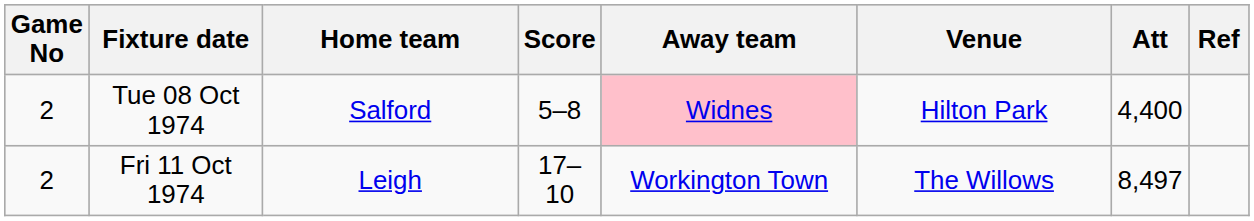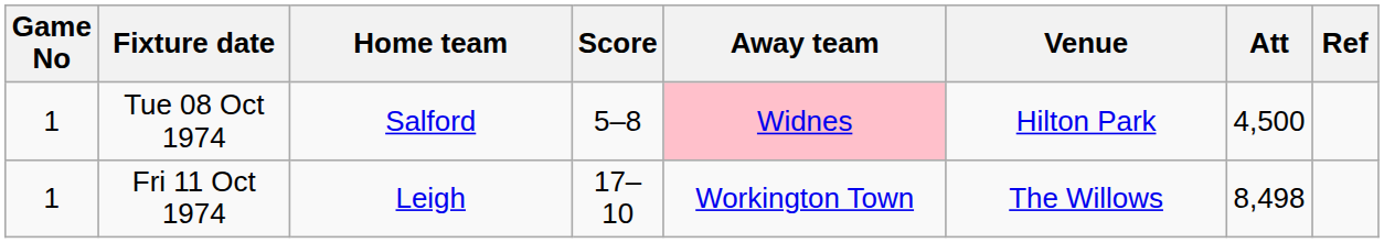Tue 08 Oct 1974 | Game No: 2 -> 1
Tue 08 Oct 1974 | Att: 4,400 -> 4,500
Fri 11 Oct 1974 | Game No: 2 -> 1
Fri 11 Oct 1974 | Att: 8,497 -> 8,498
